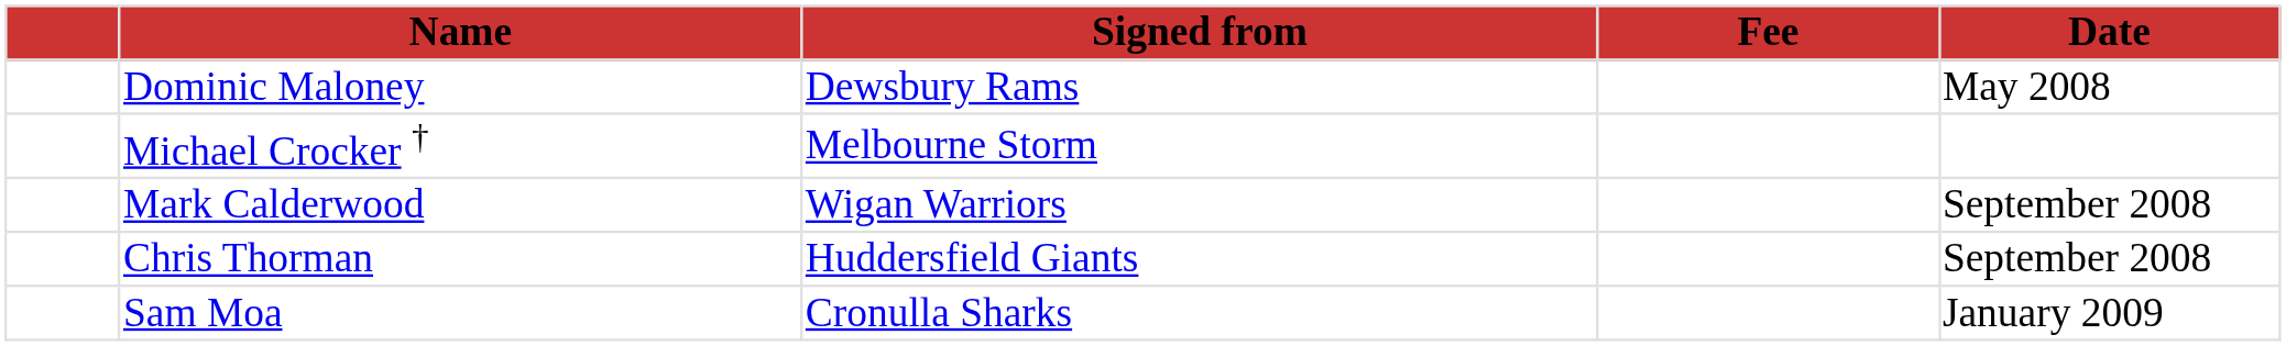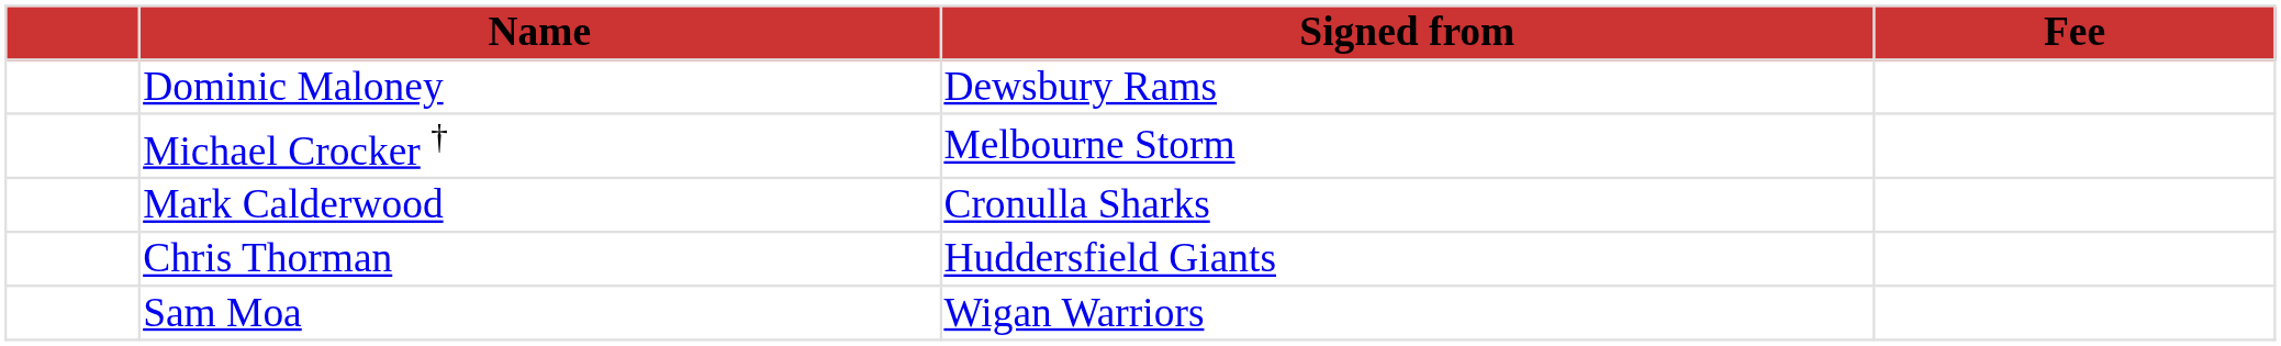- column: Date | May 2008 | September 2008 | September 2008 | January 2009
Mark Calderwood | Signed from: Wigan Warriors -> Cronulla Sharks
Sam Moa | Signed from: Cronulla Sharks -> Wigan Warriors
